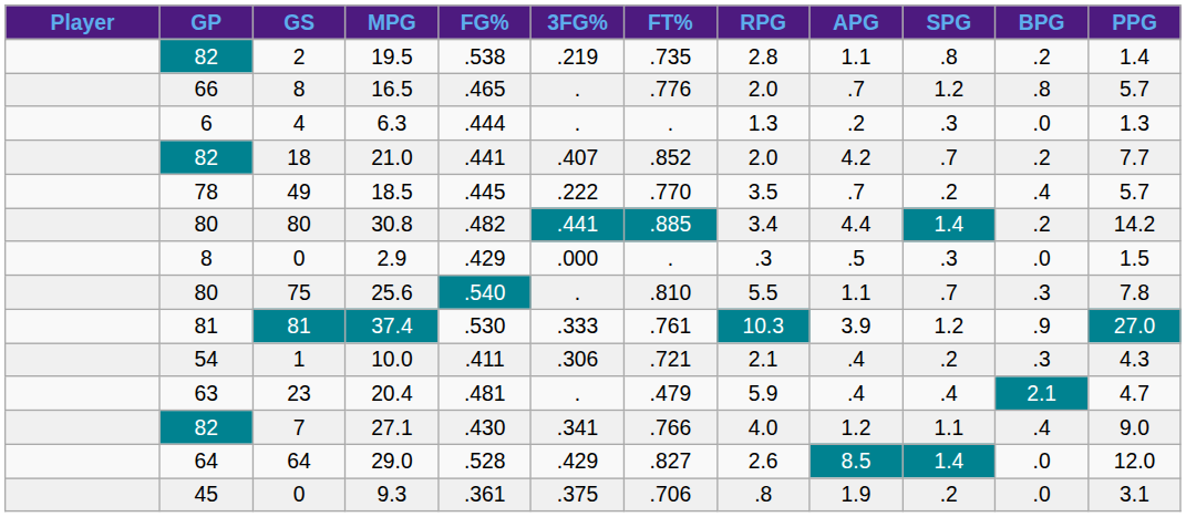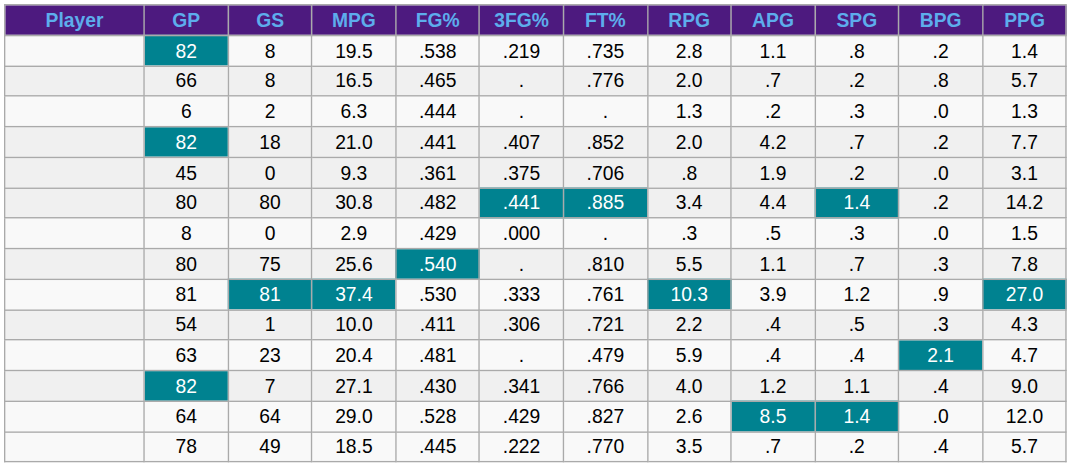19.5 | GS: 2 -> 8
16.5 | SPG: 1.2 -> .2
6.3 | GS: 4 -> 2
rows swapped: 18.5 <-> 9.3
10.0 | RPG: 2.1 -> 2.2
10.0 | SPG: .2 -> .5
